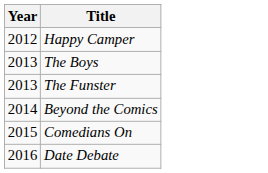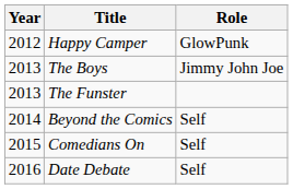+ column: Role | GlowPunk | Jimmy John Joe | Self | Self | Self
